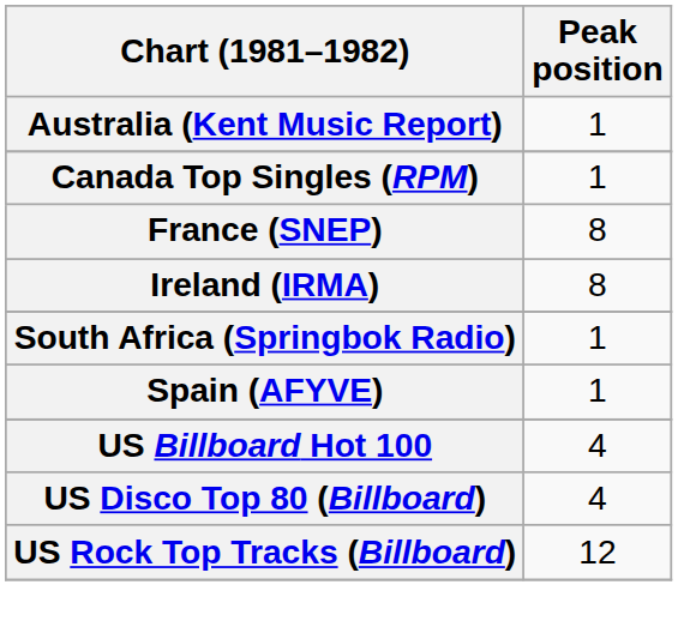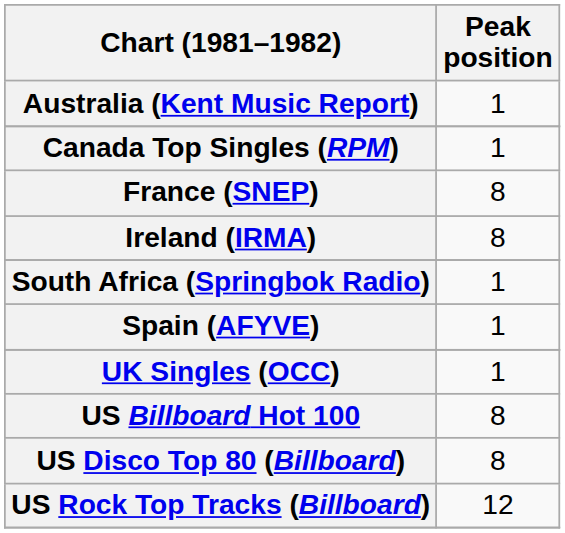+ row: UK Singles (OCC) | 1
US Billboard Hot 100 | Peak position: 4 -> 8
US Disco Top 80 (Billboard) | Peak position: 4 -> 8
